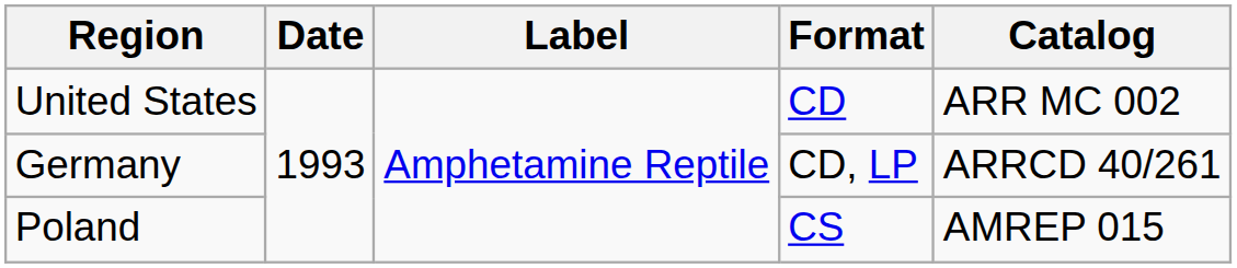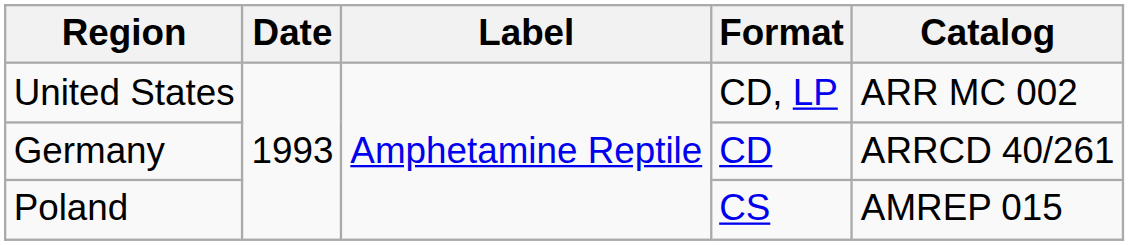United States | Format: CD -> CD, LP
Germany | Format: CD, LP -> CD
